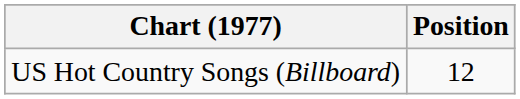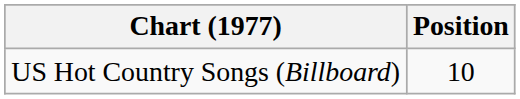US Hot Country Songs (Billboard) | Position: 12 -> 10
